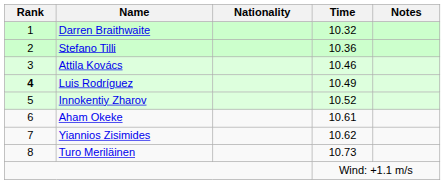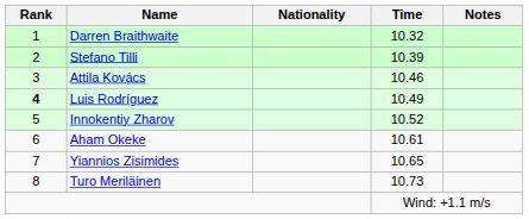Stefano Tilli | Time: 10.36 -> 10.39
Yiannios Zisimides | Time: 10.62 -> 10.65
